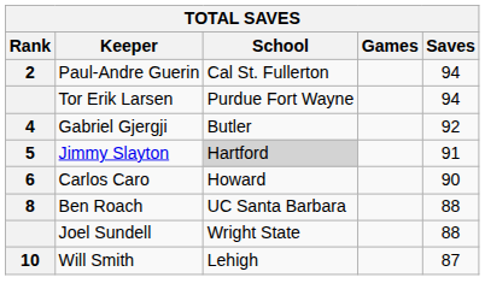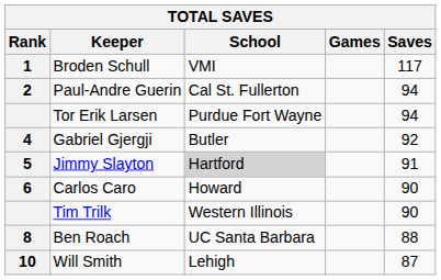+ row: 1 | Broden Schull | VMI | 117
+ row: Tim Trilk | Western Illinois | 90
- row: Joel Sundell | Wright State | 88
